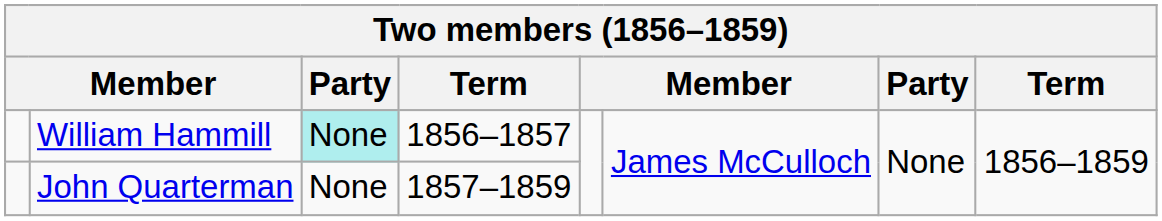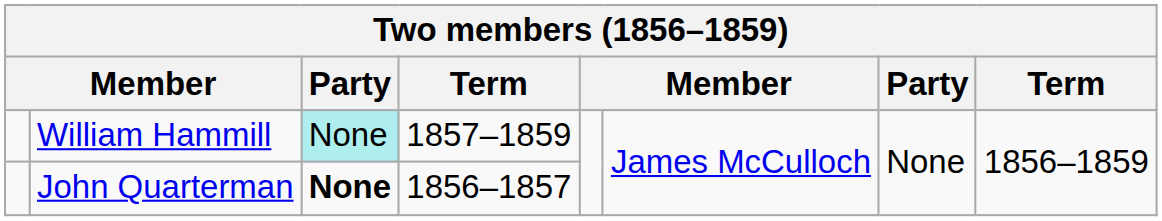William Hammill | column 4: 1856–1857 -> 1857–1859
John Quarterman | column 3: normal -> bold
John Quarterman | column 4: 1857–1859 -> 1856–1857
